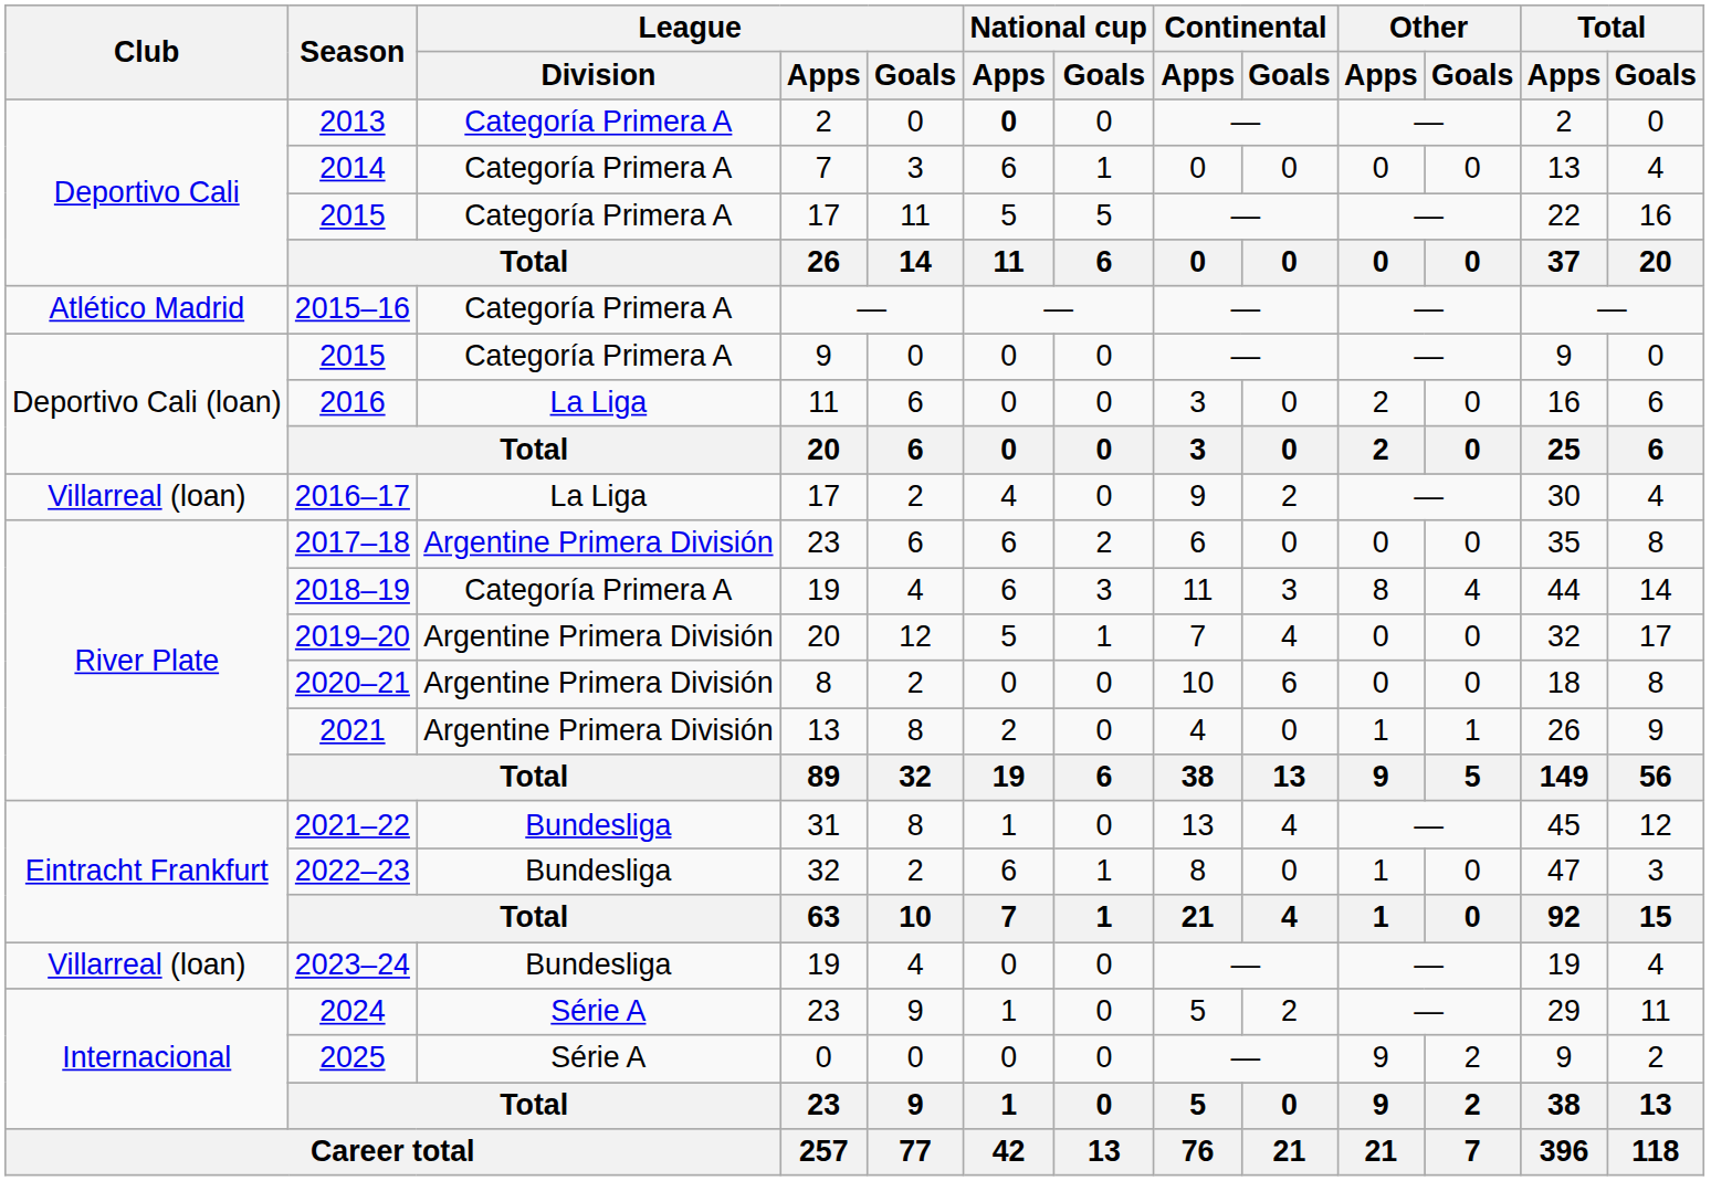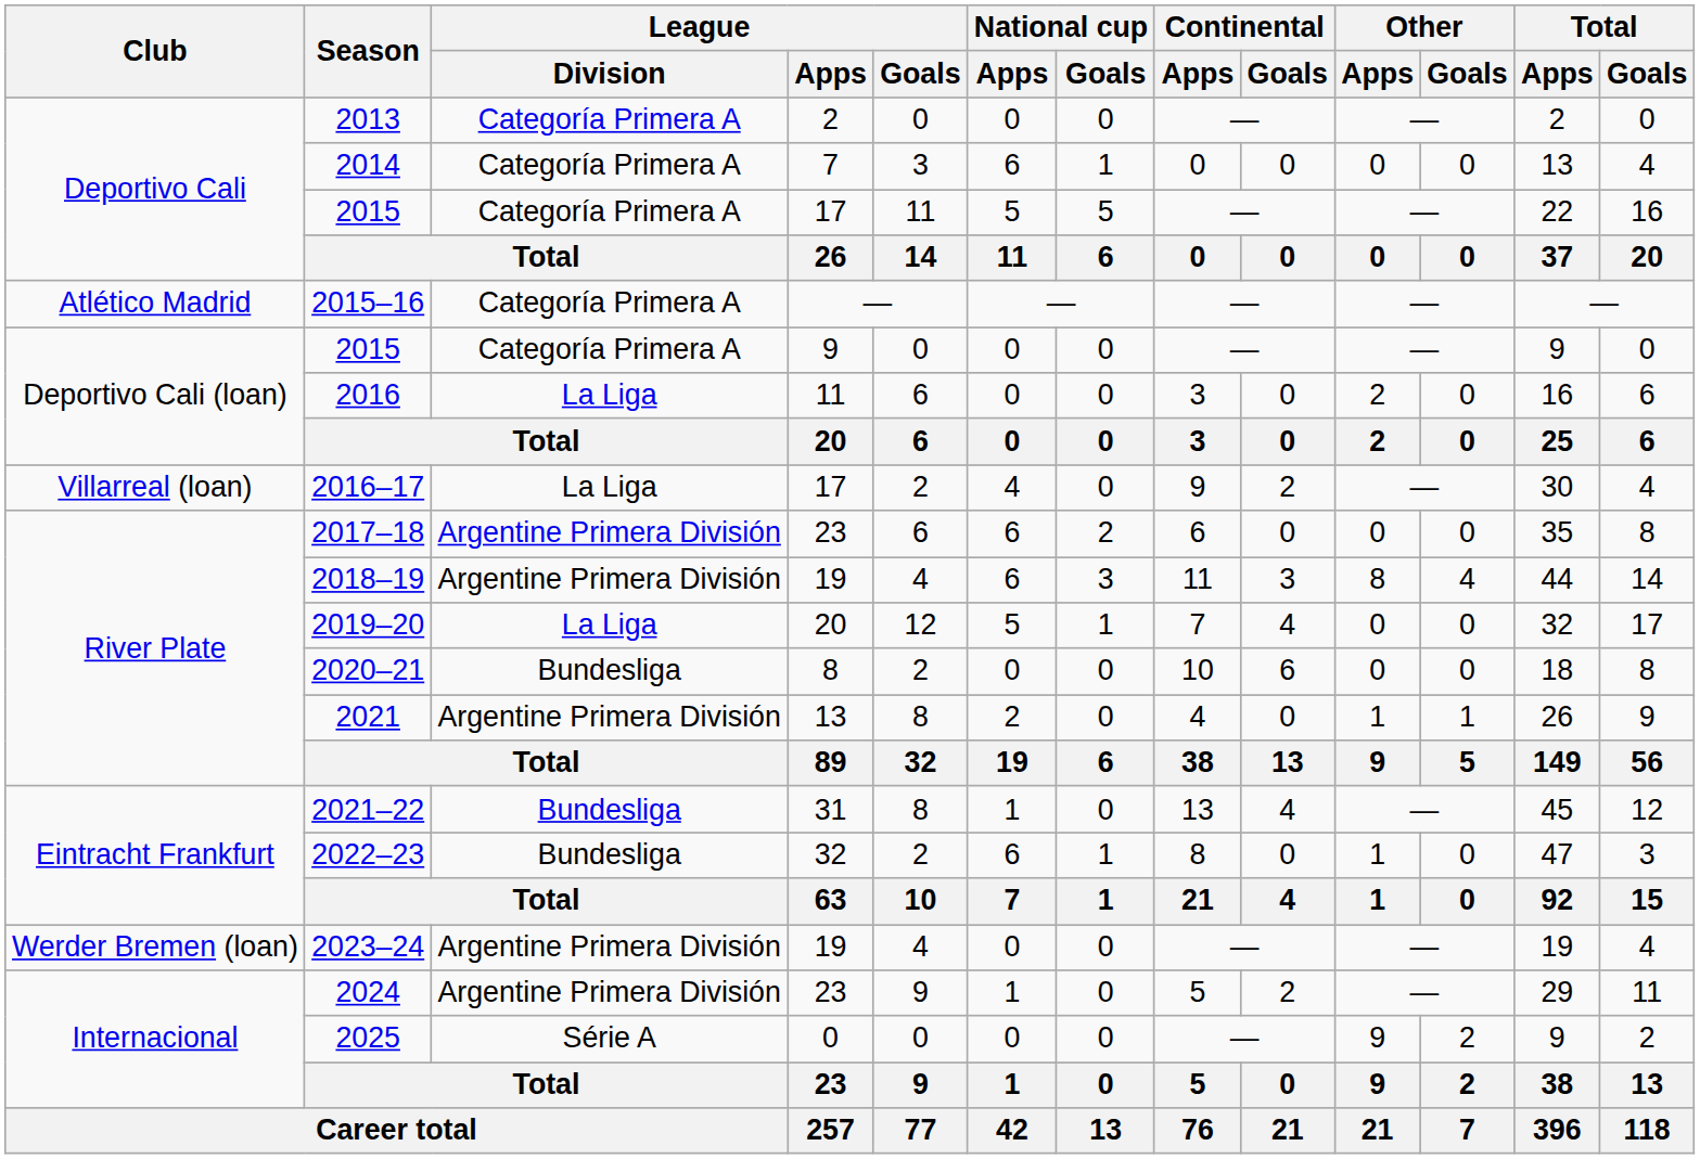2013 | National cup / Apps: bold -> normal
2018–19 | League / Division: Categoría Primera A -> Argentine Primera División
2019–20 | League / Division: Argentine Primera División -> La Liga
2020–21 | League / Division: Argentine Primera División -> Bundesliga
2023–24 | Club: Villarreal (loan) -> Werder Bremen (loan)
2023–24 | League / Division: Bundesliga -> Argentine Primera División
2024 | League / Division: Série A -> Argentine Primera División
